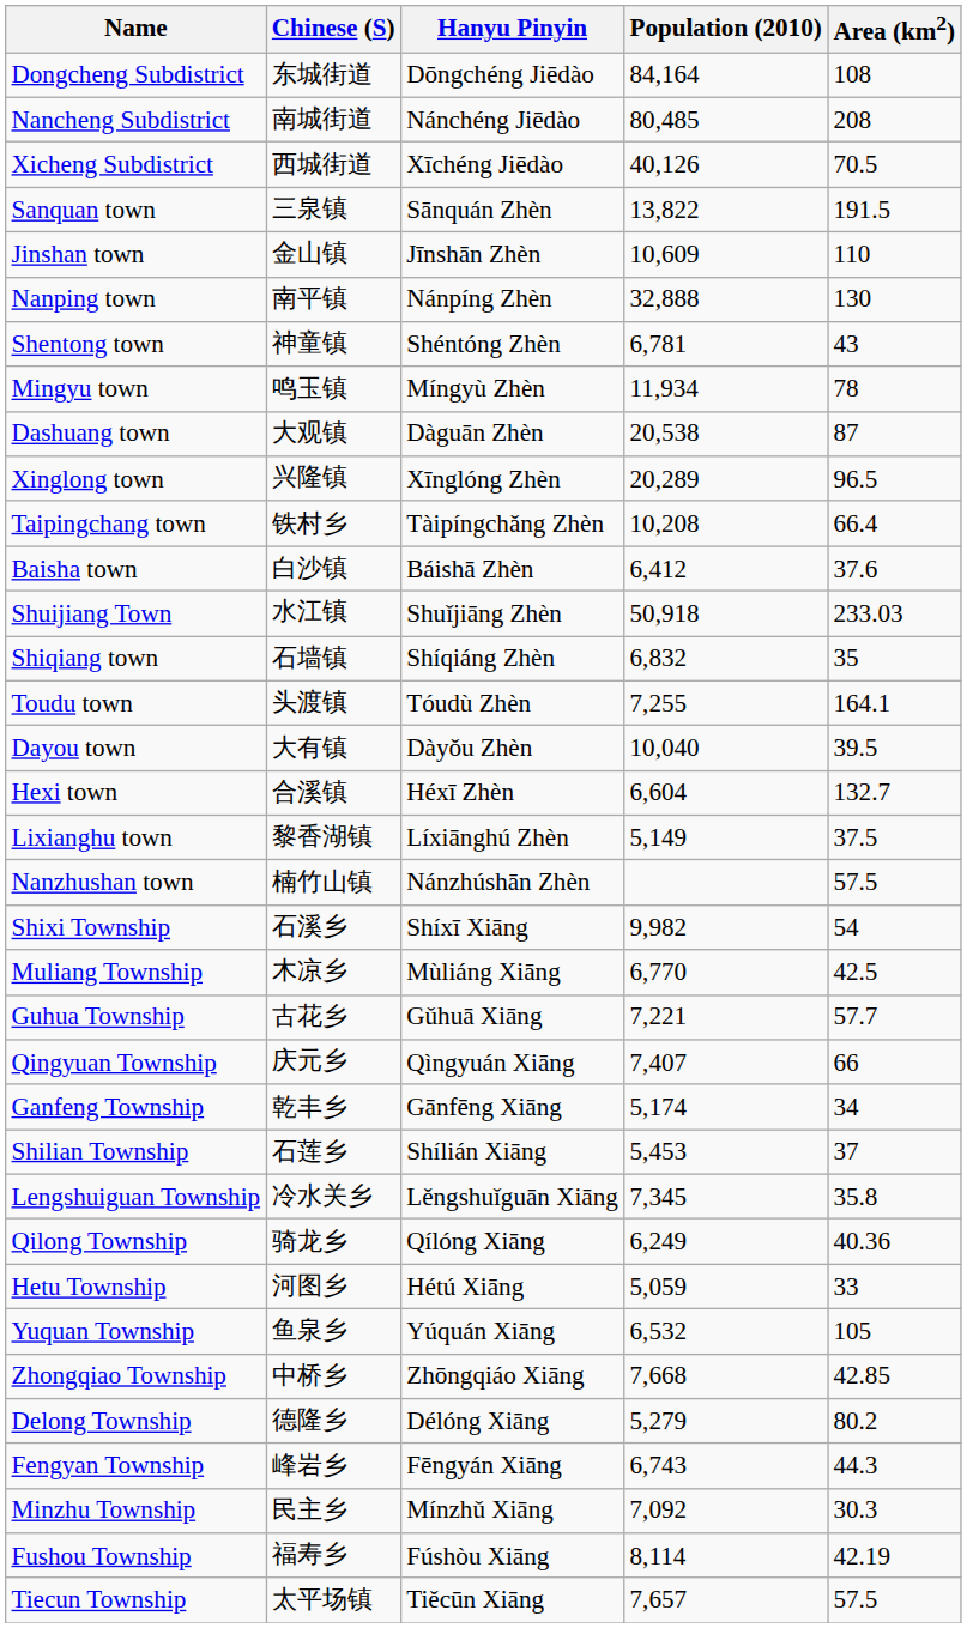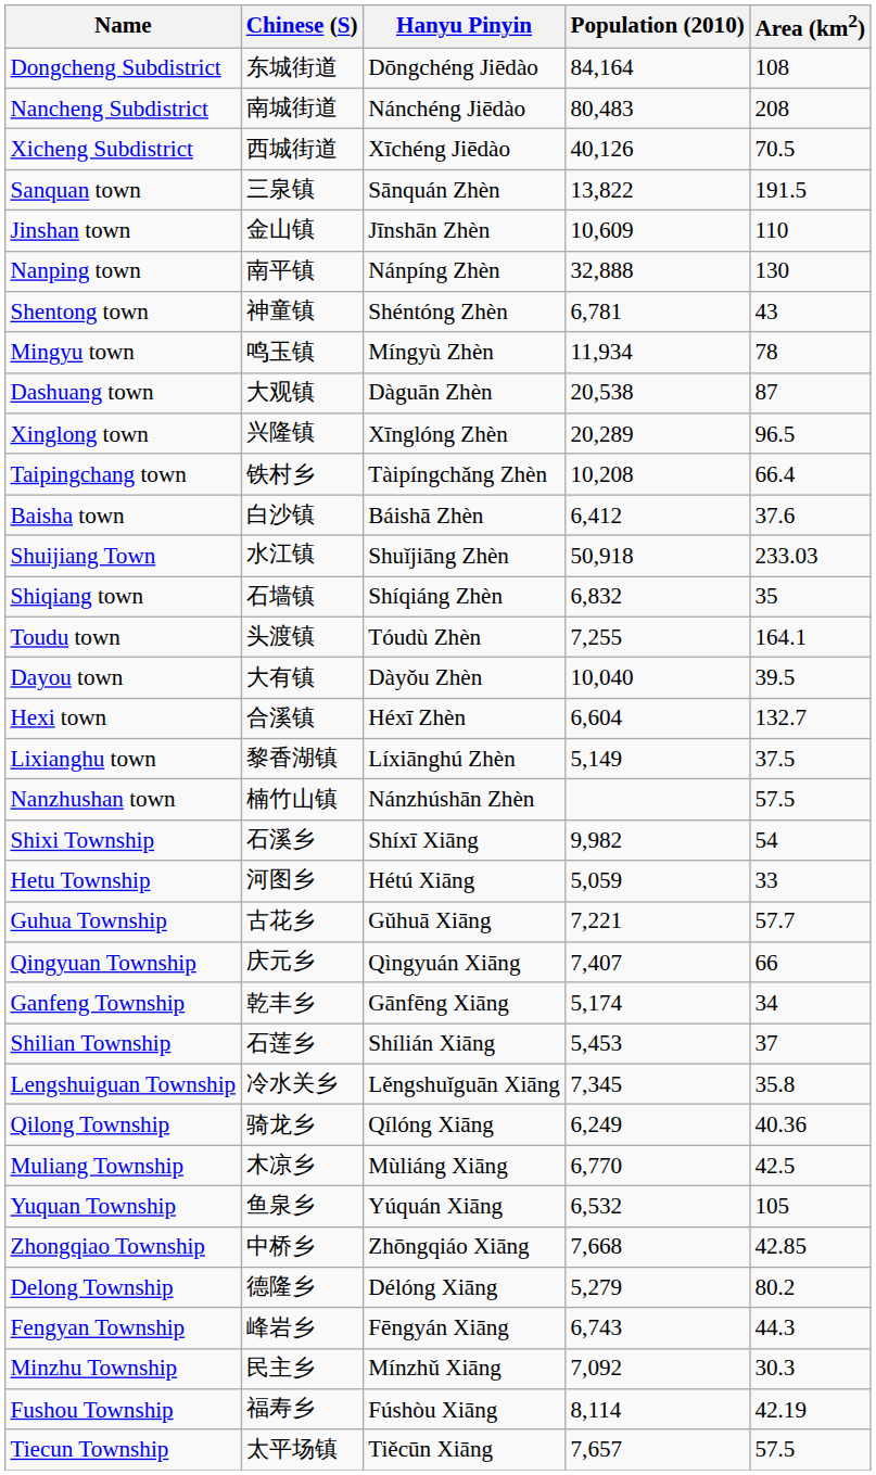Nancheng Subdistrict | Population (2010): 80,485 -> 80,483
rows swapped: Hetu Township <-> Muliang Township
